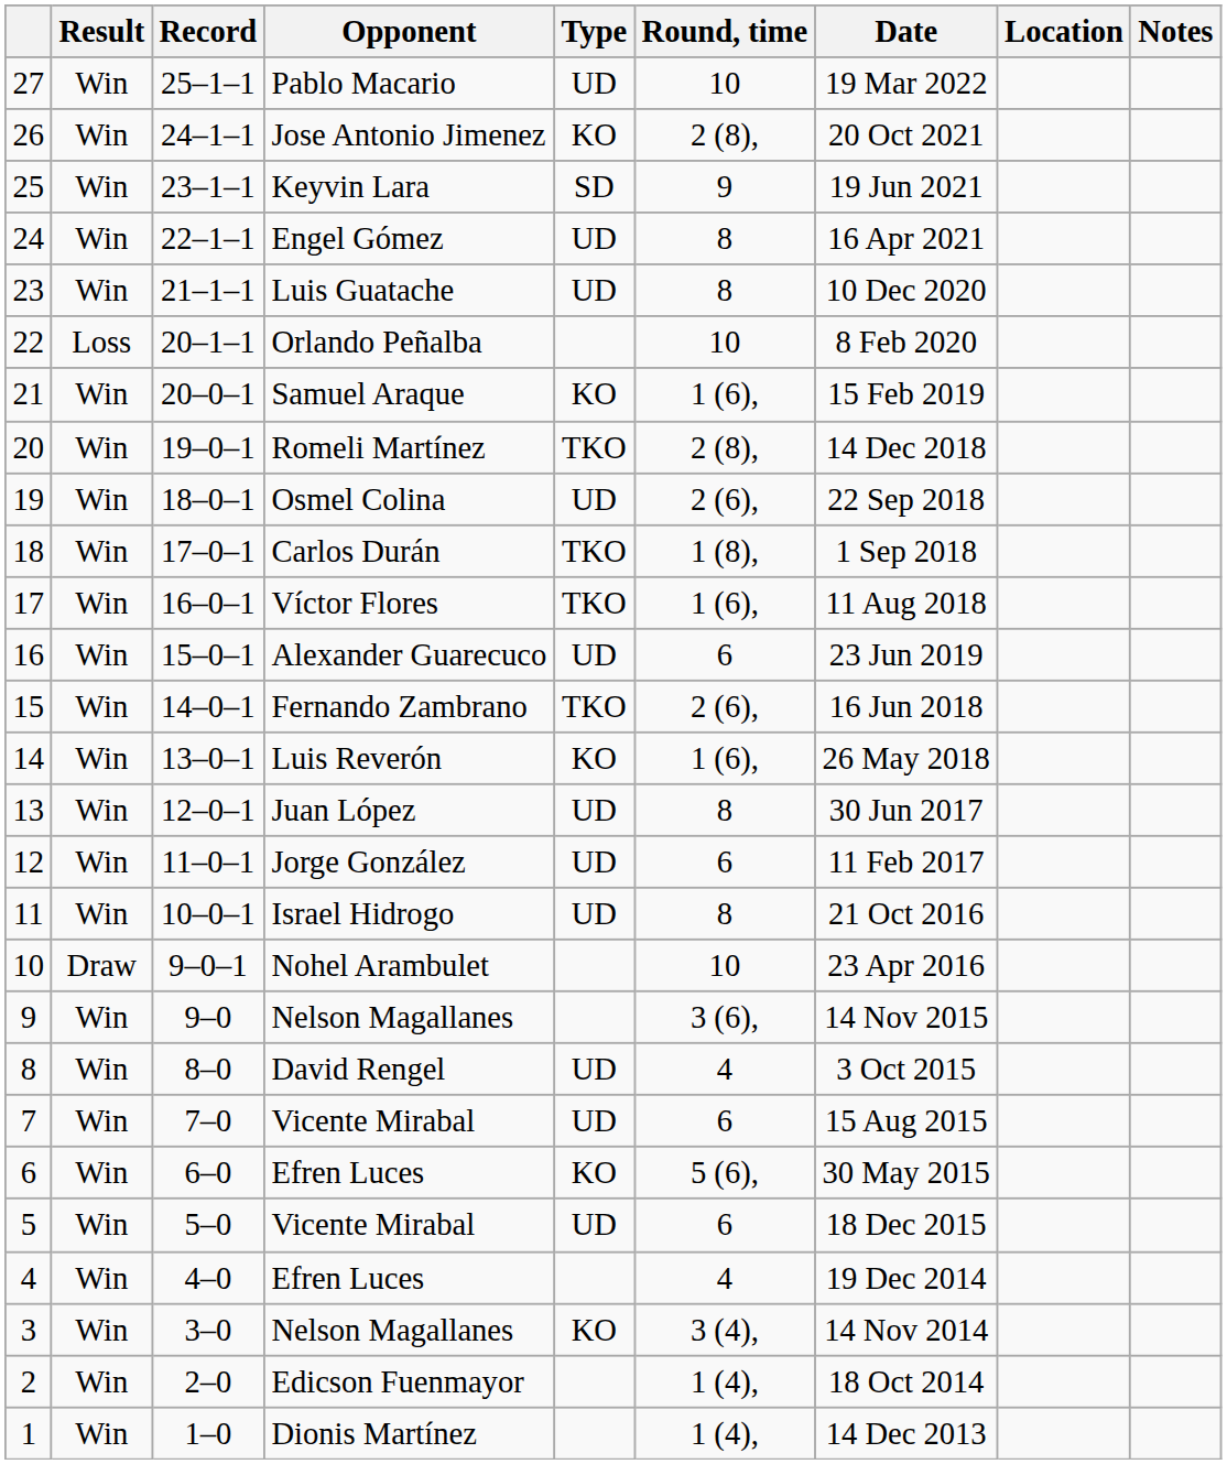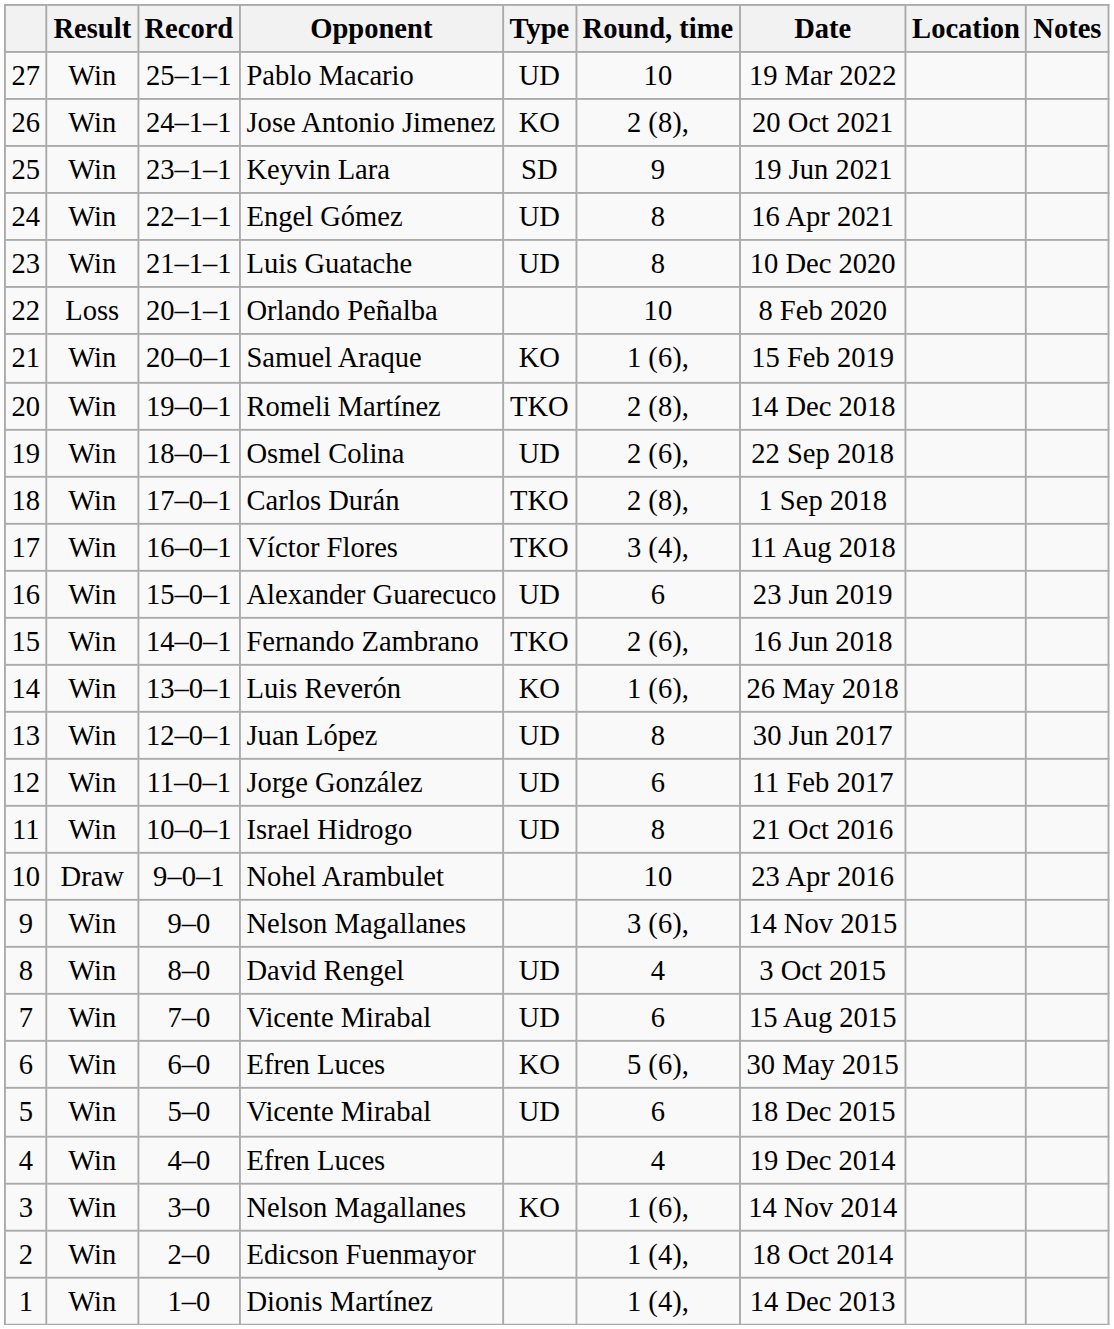18 | Round, time: 1 (8), -> 2 (8),
17 | Round, time: 1 (6), -> 3 (4),
3 | Round, time: 3 (4), -> 1 (6),
